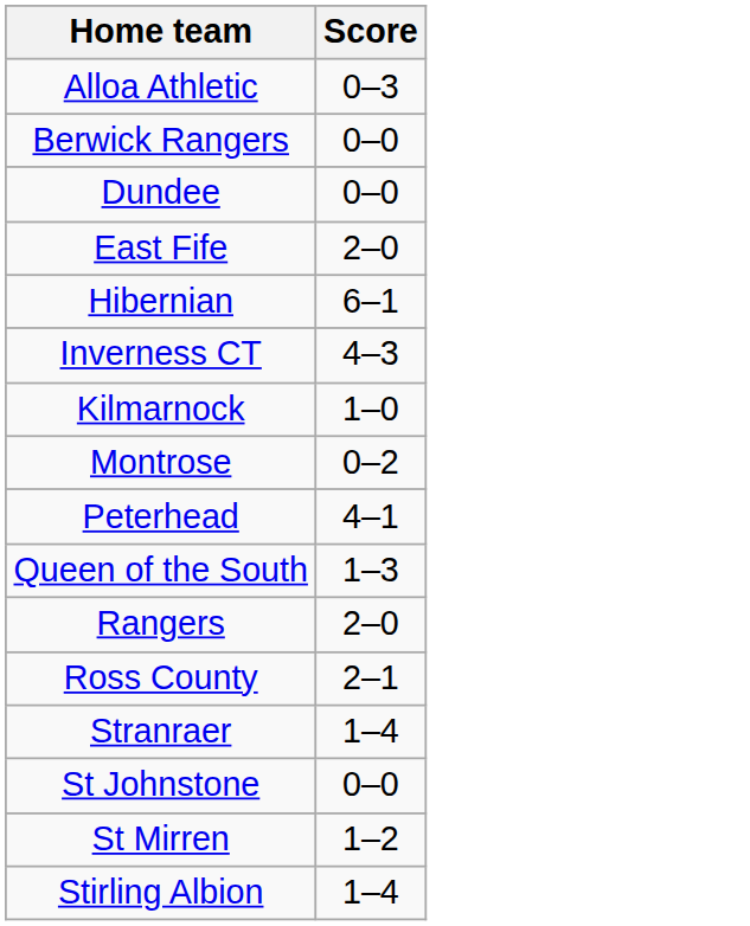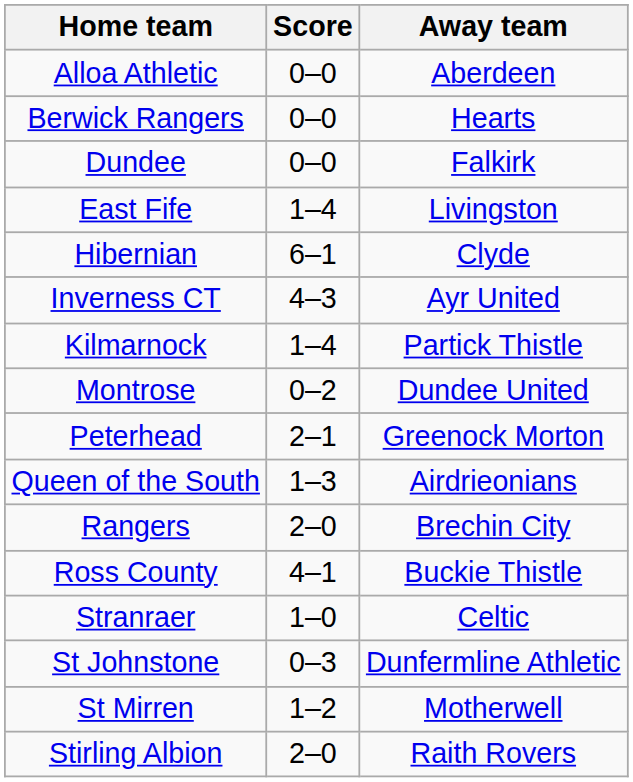+ column: Away team | Aberdeen | Hearts | Falkirk | Livingston | Clyde | Ayr United | Partick Thistle | Dundee United | Greenock Morton | Airdrieonians | Brechin City | Buckie Thistle | Celtic | Dunfermline Athletic | Motherwell | Raith Rovers
Alloa Athletic | Score: 0–3 -> 0–0
East Fife | Score: 2–0 -> 1–4
Kilmarnock | Score: 1–0 -> 1–4
Peterhead | Score: 4–1 -> 2–1
Ross County | Score: 2–1 -> 4–1
Stranraer | Score: 1–4 -> 1–0
St Johnstone | Score: 0–0 -> 0–3
Stirling Albion | Score: 1–4 -> 2–0
